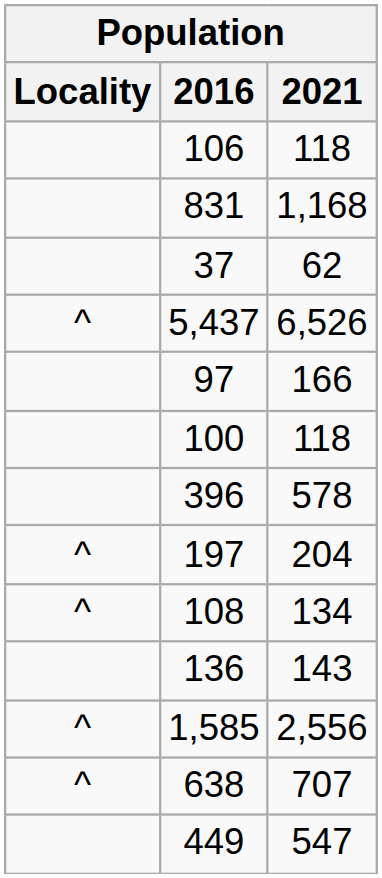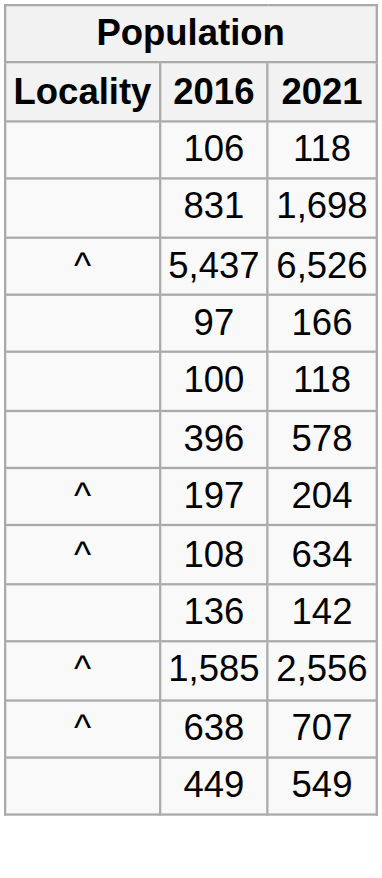831 | 2021: 1,168 -> 1,698
- row: 37 | 62
108 | 2021: 134 -> 634
136 | 2021: 143 -> 142
449 | 2021: 547 -> 549
